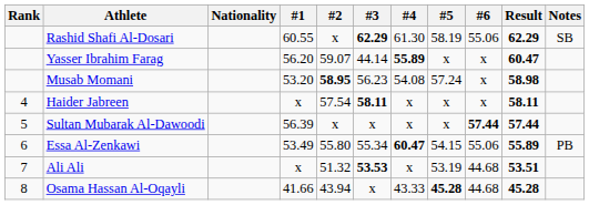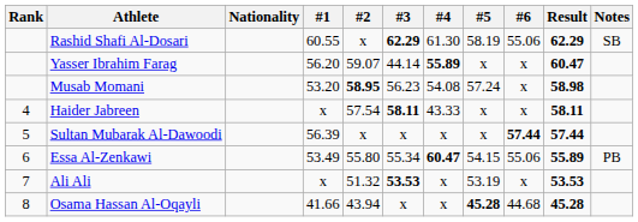Haider Jabreen | #4: x -> 43.33
Ali Ali | #6: 44.68 -> x
Ali Ali | Result: 53.51 -> 53.53
Osama Hassan Al-Oqayli | #4: 43.33 -> x
